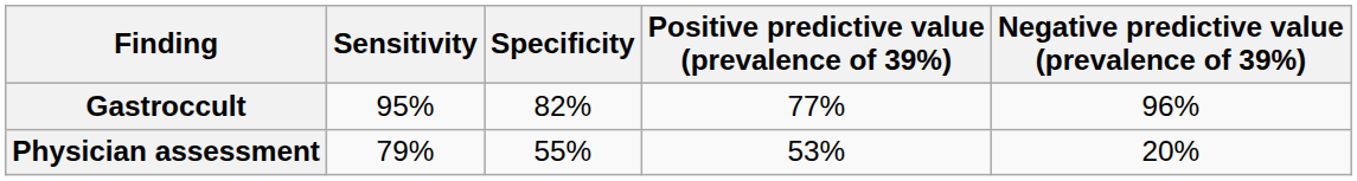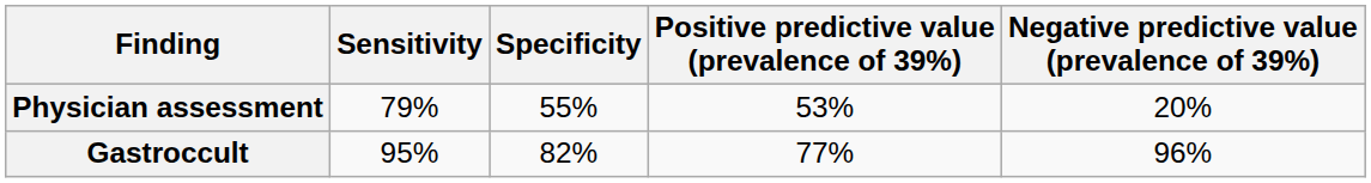rows swapped: Gastroccult <-> Physician assessment
